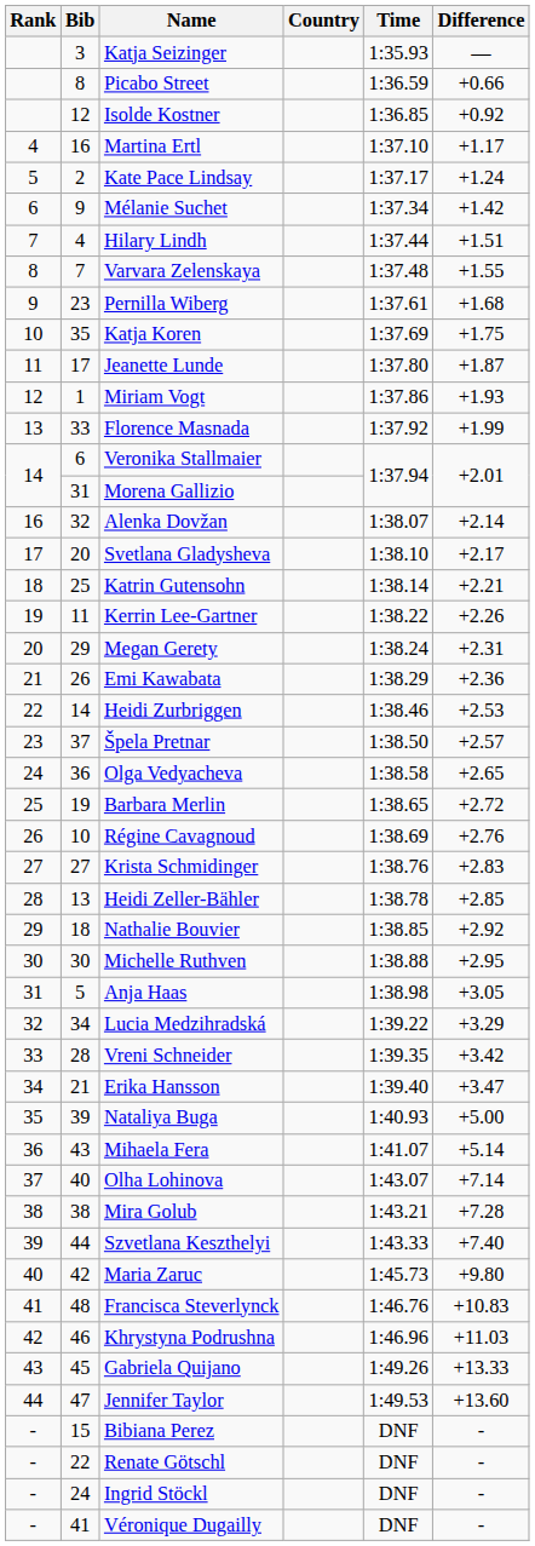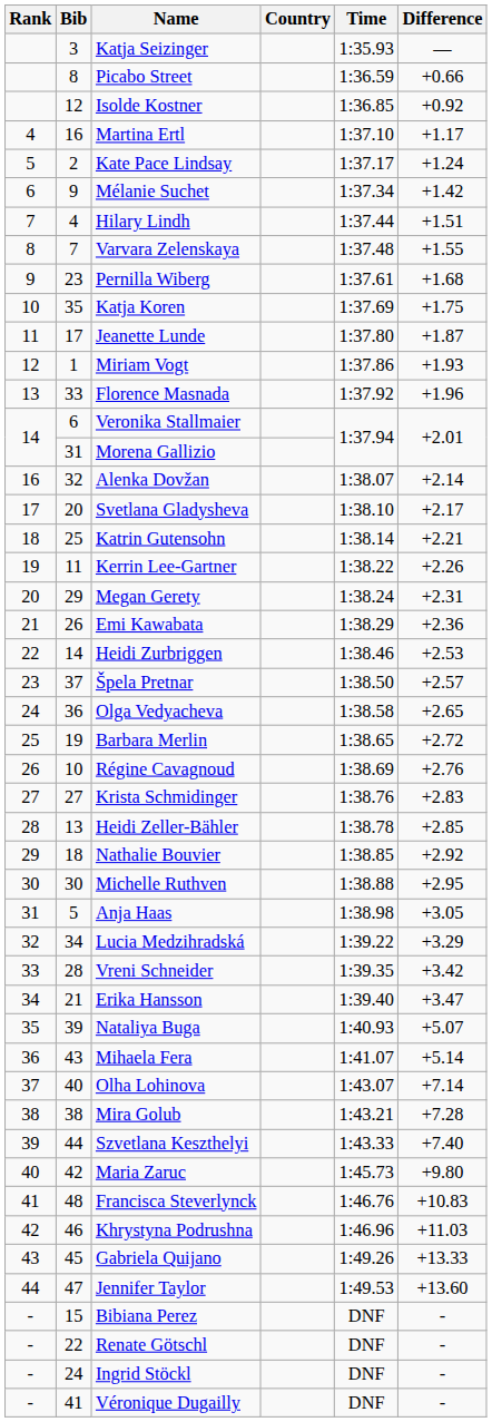Florence Masnada | Difference: +1.99 -> +1.96
Nataliya Buga | Difference: +5.00 -> +5.07
